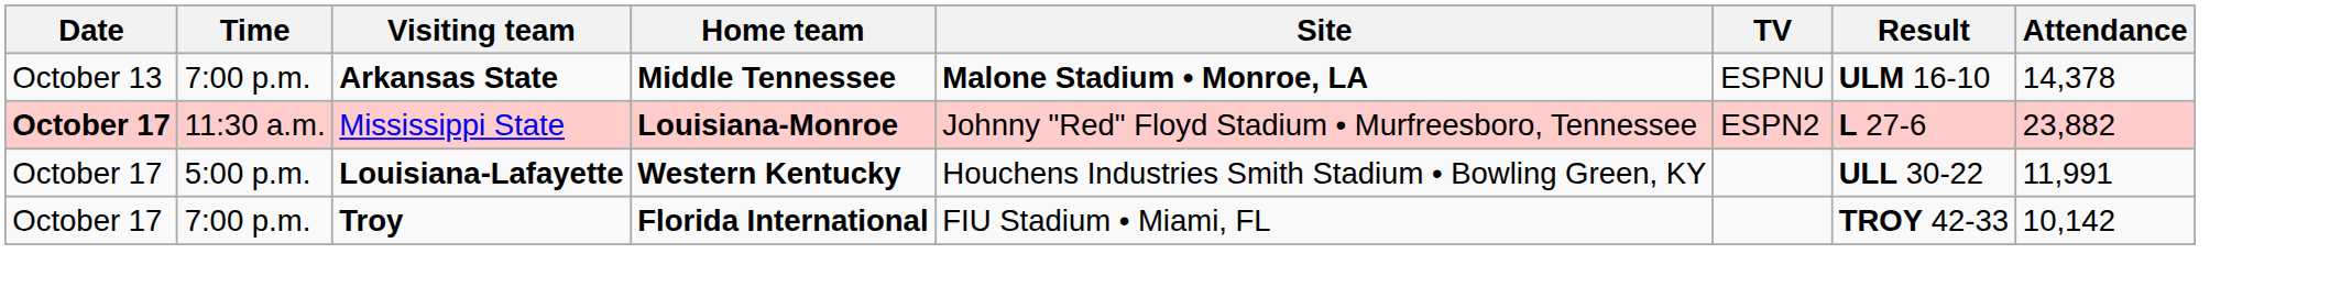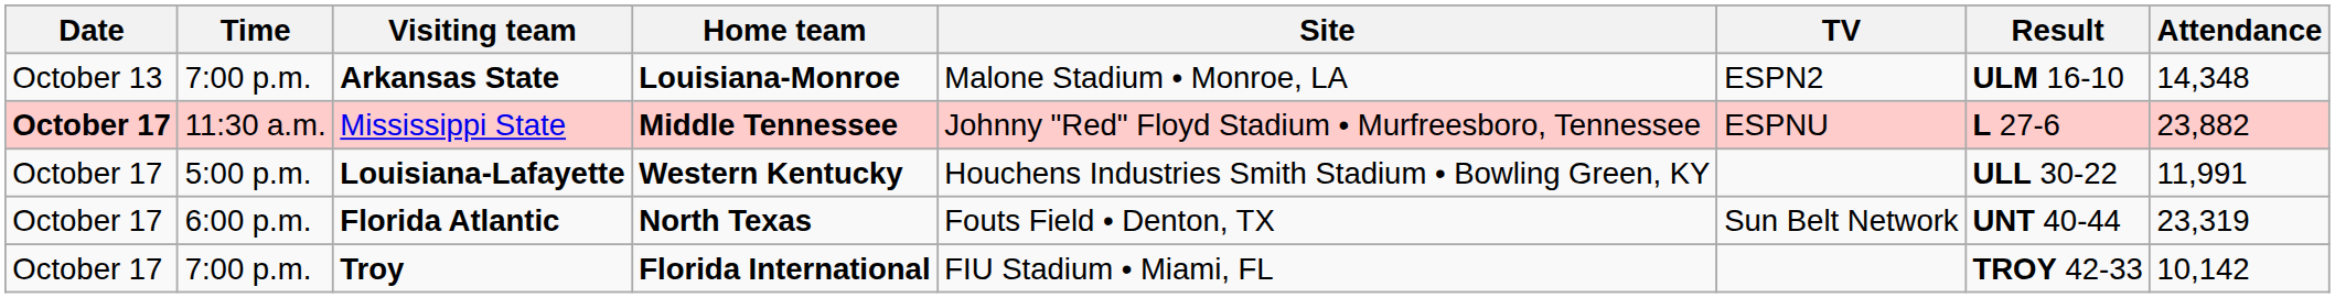Arkansas State | Home team: Middle Tennessee -> Louisiana-Monroe
Arkansas State | Site: bold -> normal
Arkansas State | TV: ESPNU -> ESPN2
Arkansas State | Attendance: 14,378 -> 14,348
Mississippi State | Home team: Louisiana-Monroe -> Middle Tennessee
Mississippi State | TV: ESPN2 -> ESPNU
+ row: October 17 | 6:00 p.m. | Florida Atlantic | North Texas | Fouts Field • Denton, TX | Sun Belt Network | UNT 40-44 | 23,319
